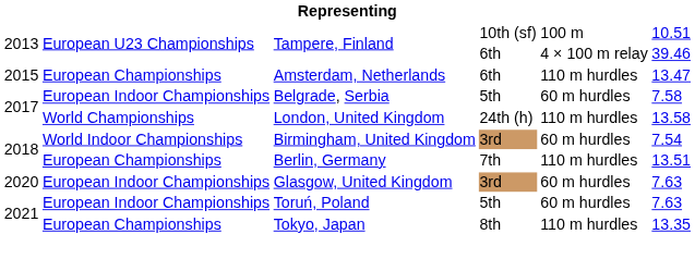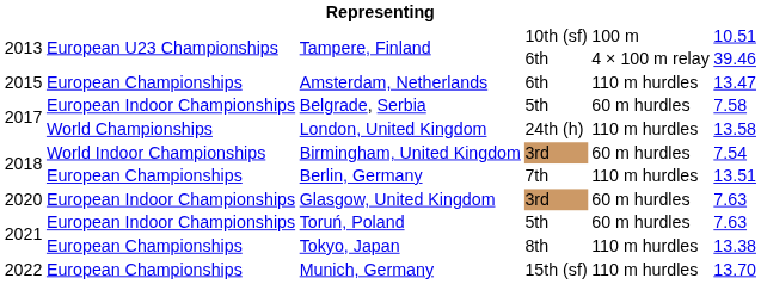Tokyo, Japan | column 6: 13.35 -> 13.38
+ row: 2022 | European Championships | Munich, Germany | 15th (sf) | 110 m hurdles | 13.70
